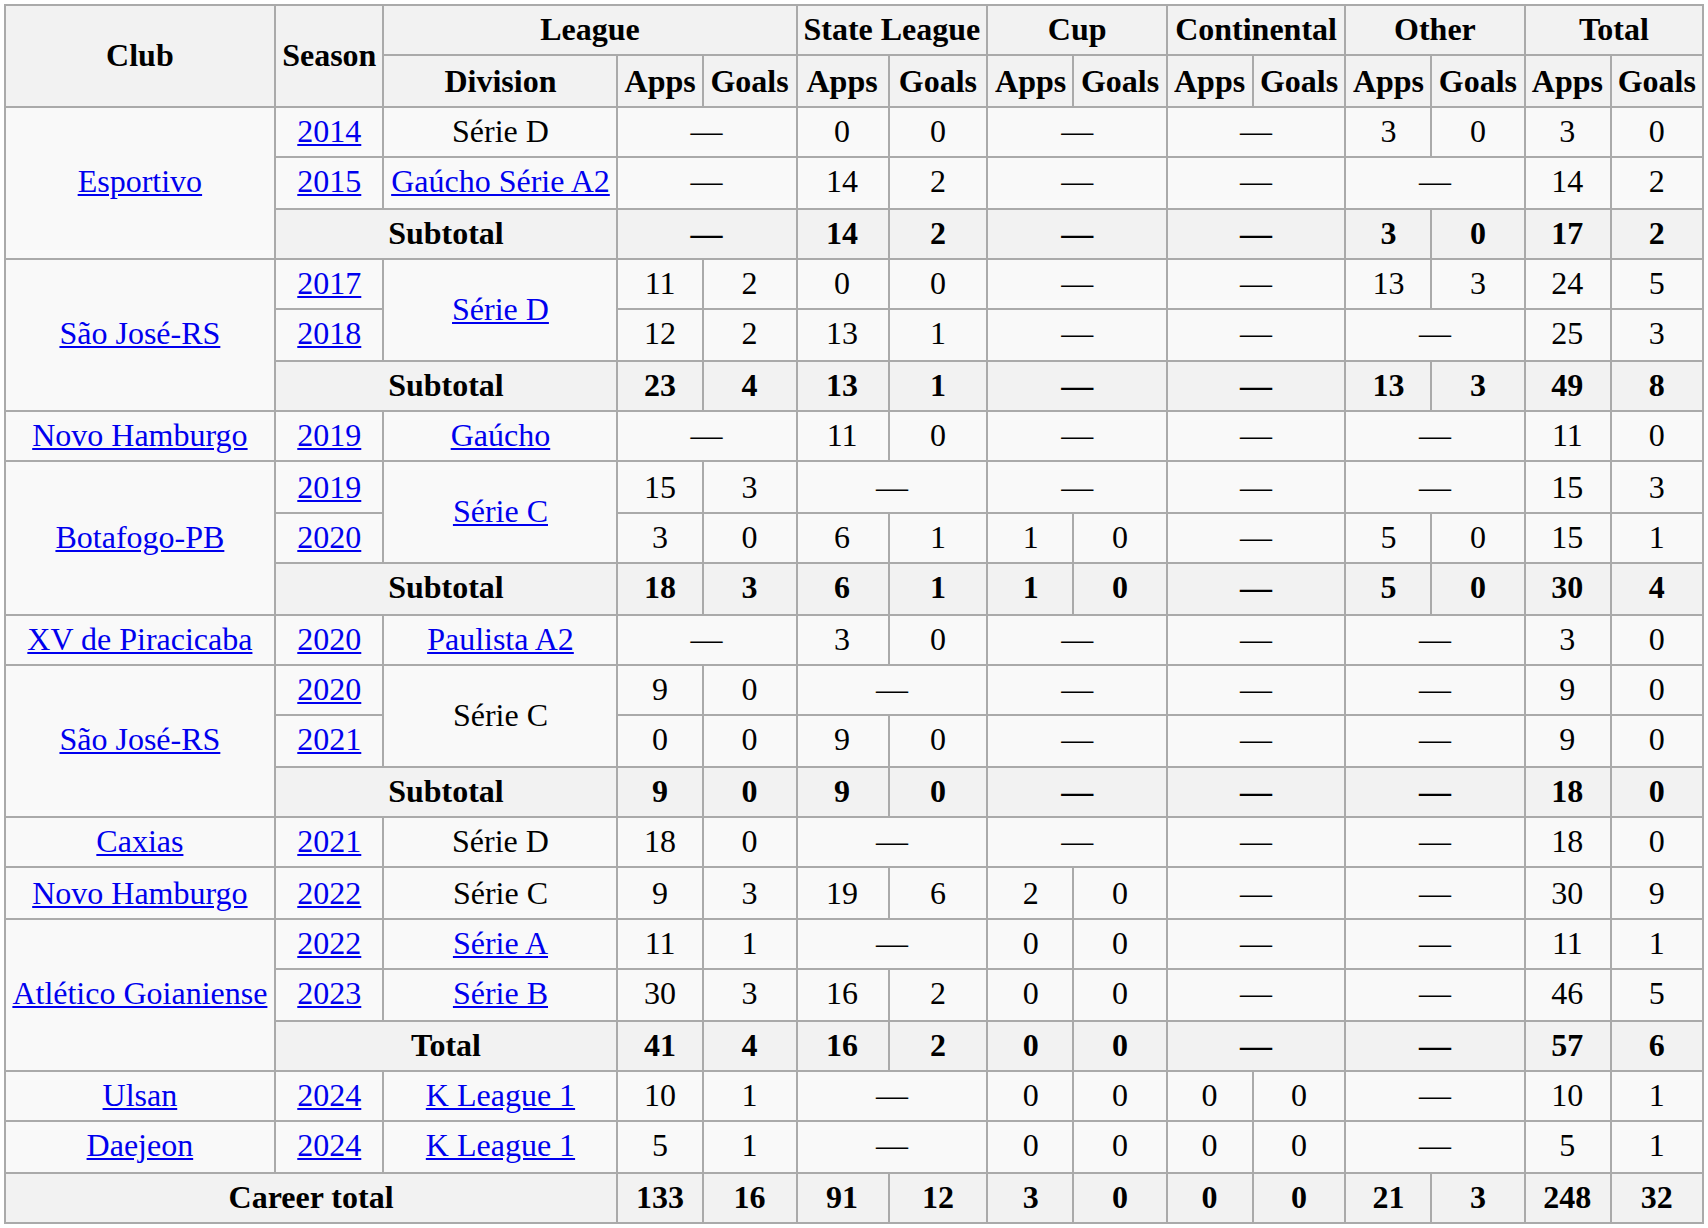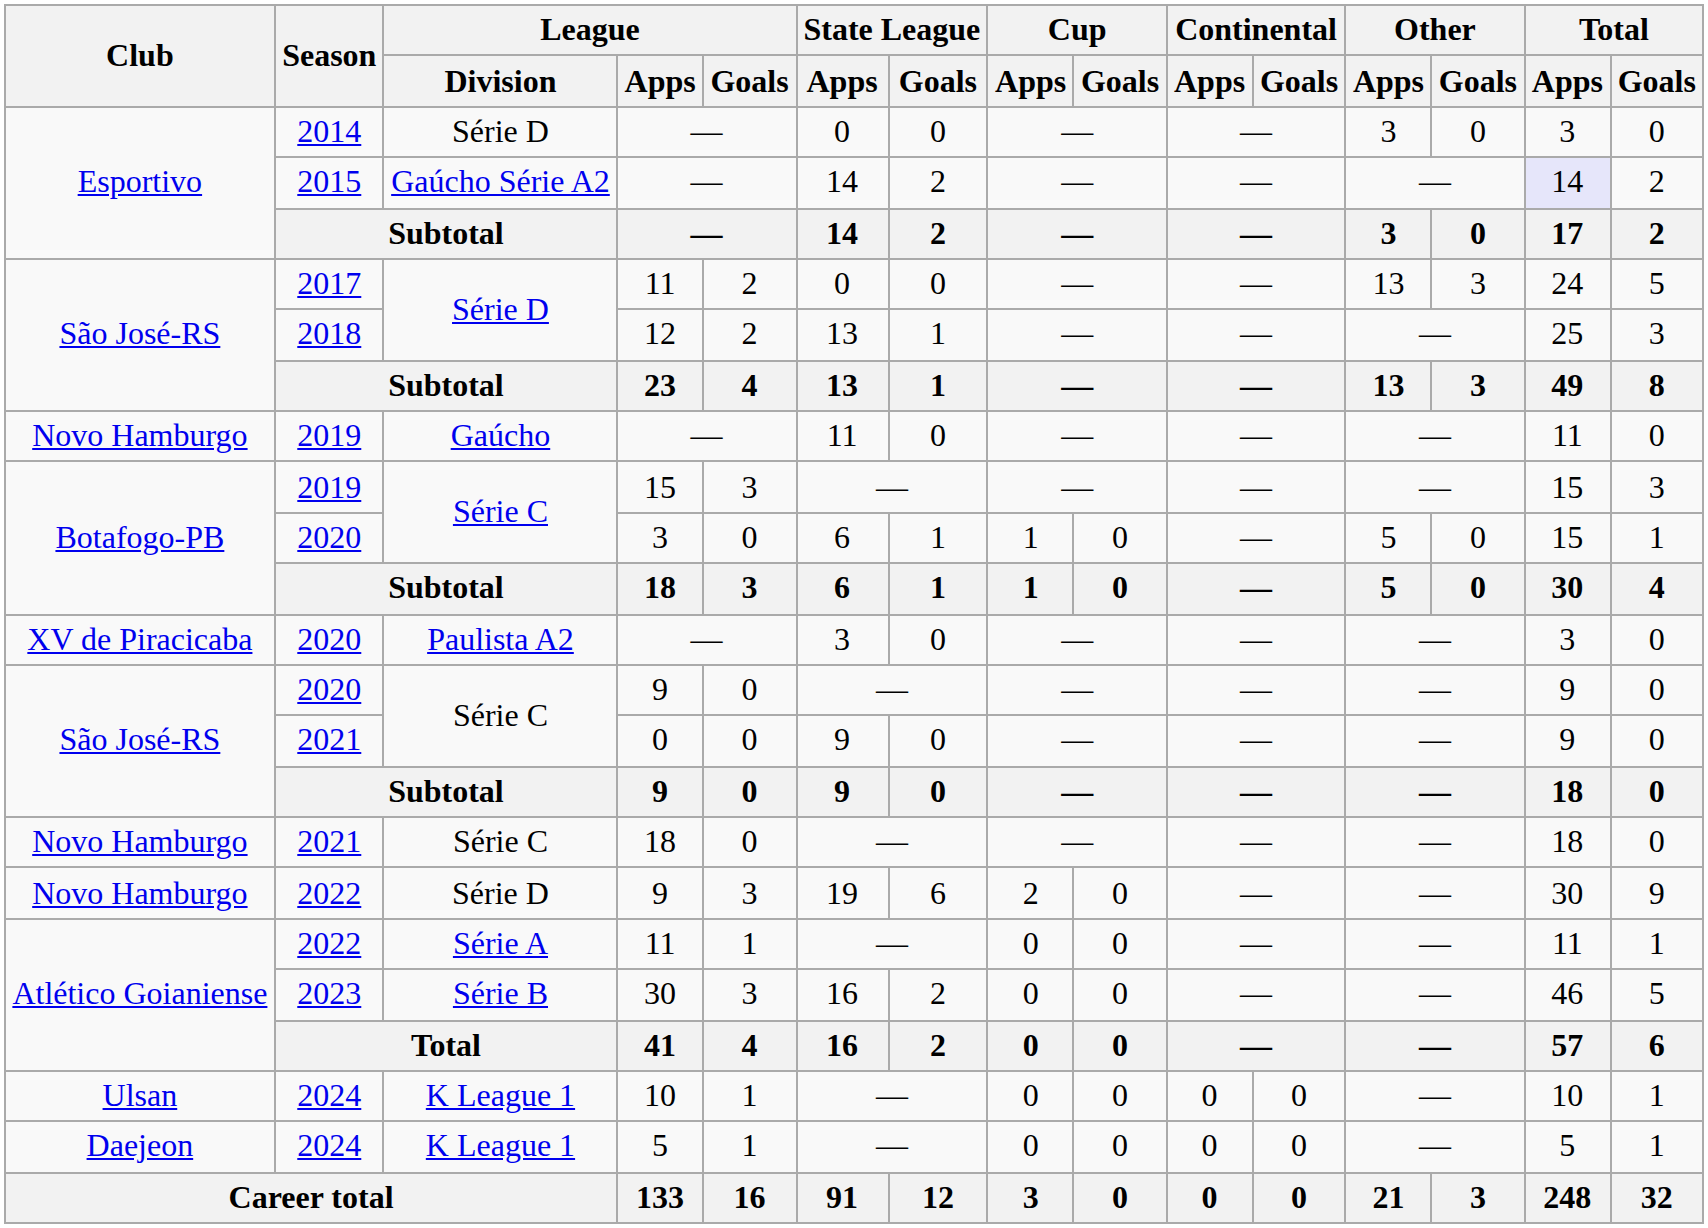2015 / — | Total / Apps: no background -> lavender background
2021 / 18 | Club: Caxias -> Novo Hamburgo
2021 / 18 | League / Division: Série D -> Série C
2022 / 9 | League / Division: Série C -> Série D
